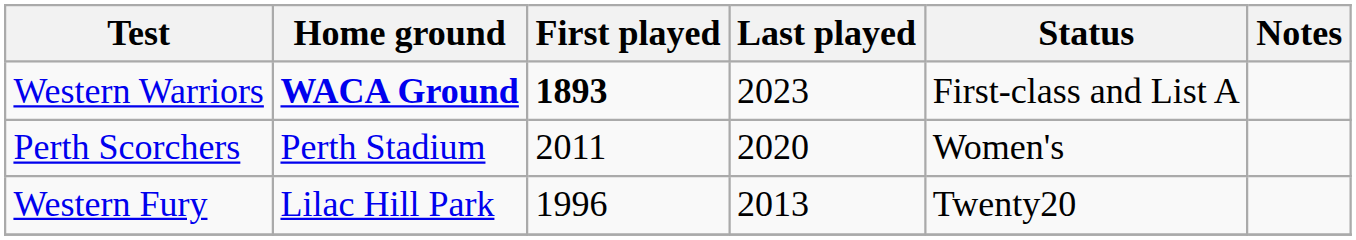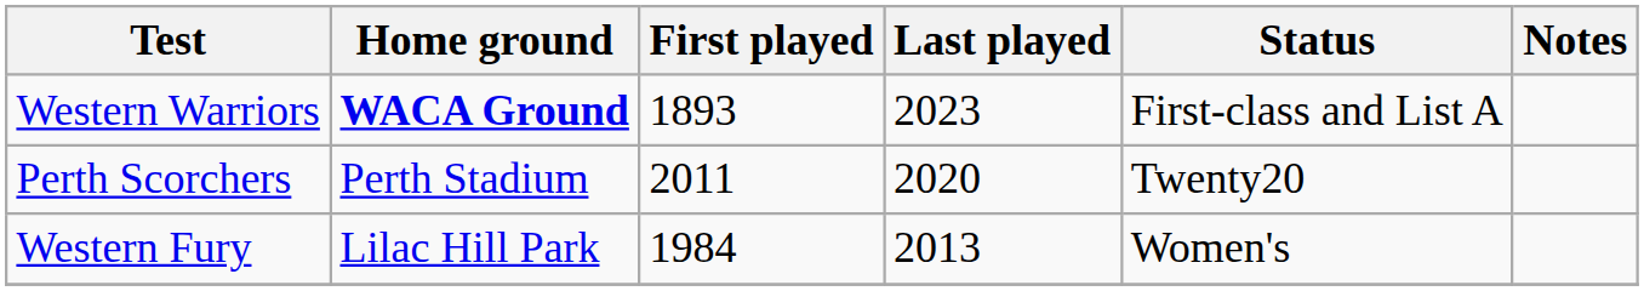Western Warriors | First played: bold -> normal
Perth Scorchers | Status: Women's -> Twenty20
Western Fury | First played: 1996 -> 1984
Western Fury | Status: Twenty20 -> Women's
